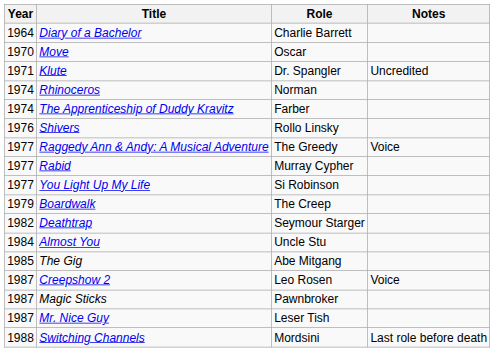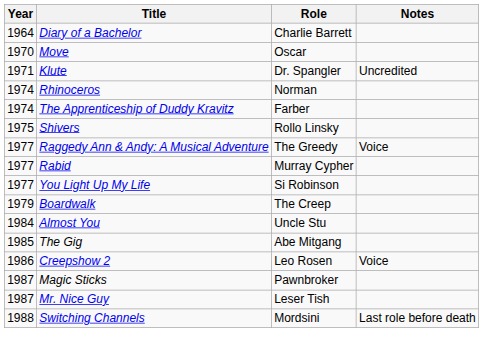Shivers | Year: 1976 -> 1975
- row: 1982 | Deathtrap | Seymour Starger
Creepshow 2 | Year: 1987 -> 1986
